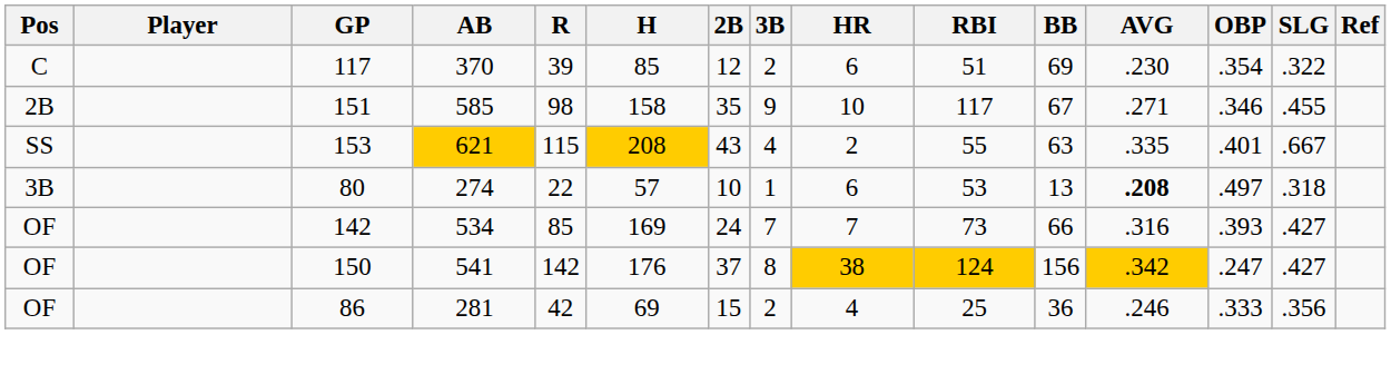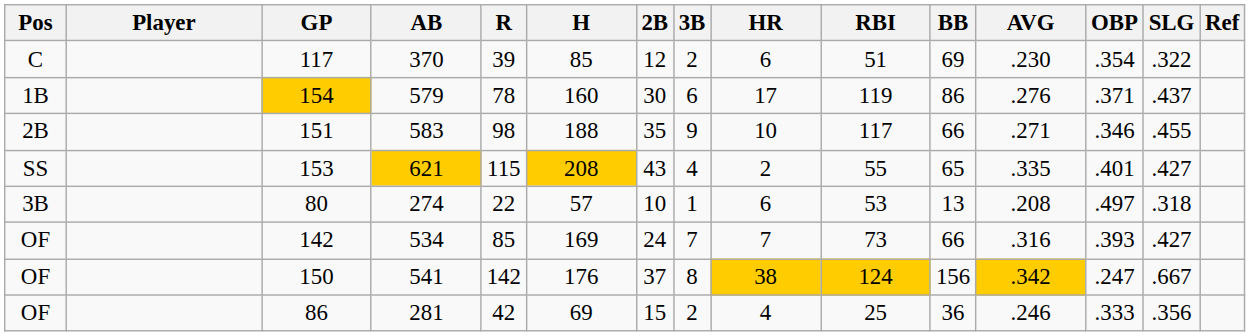+ row: 1B | 154 | 579 | 78 | 160 | 30 | 6 | 17 | 119 | 86 | .276 | .371 | .437
151 | AB: 585 -> 583
151 | H: 158 -> 188
151 | BB: 67 -> 66
153 | BB: 63 -> 65
153 | SLG: .667 -> .427
80 | AVG: bold -> normal
150 | SLG: .427 -> .667
